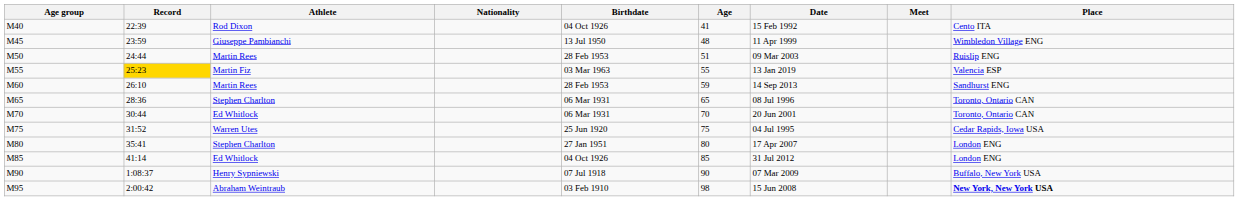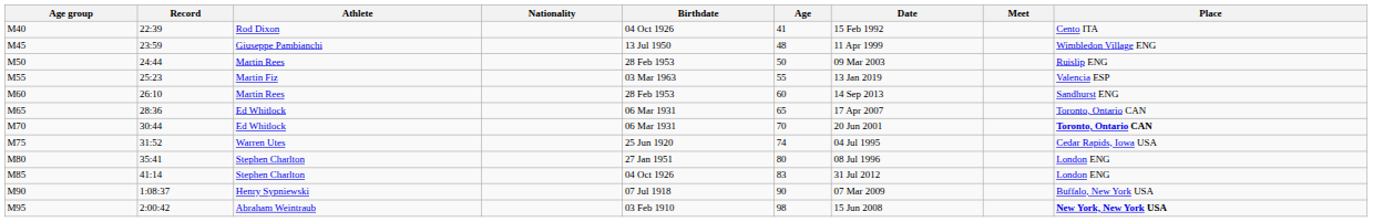M50 | Age: 51 -> 50
M55 | Record: gold background -> no background
M60 | Age: 59 -> 60
M65 | Athlete: Stephen Charlton -> Ed Whitlock
M65 | Date: 08 Jul 1996 -> 17 Apr 2007
M70 | Place: normal -> bold
M75 | Age: 75 -> 74
M80 | Date: 17 Apr 2007 -> 08 Jul 1996
M85 | Athlete: Ed Whitlock -> Stephen Charlton
M85 | Age: 85 -> 83
